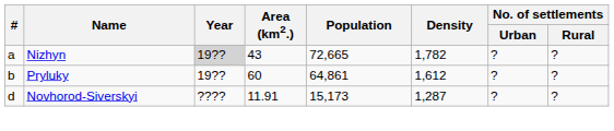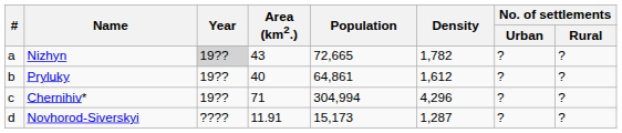Pryluky | Area (km2.): 60 -> 40
+ row: c | Chernihiv* | 19?? | 71 | 304,994 | 4,296 | ? | ?
